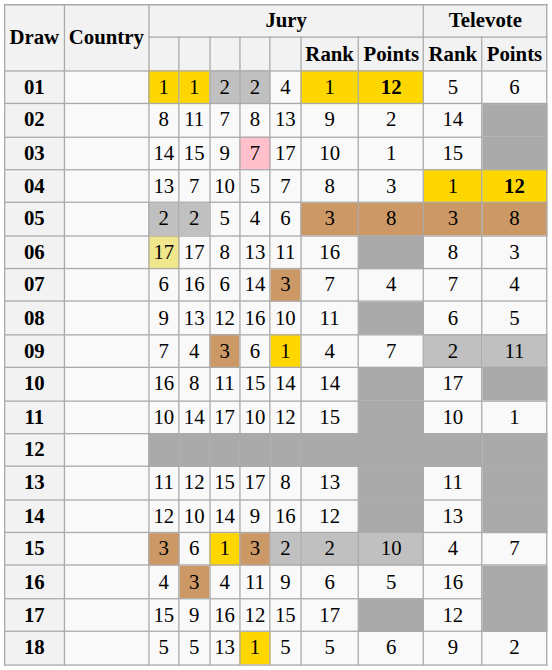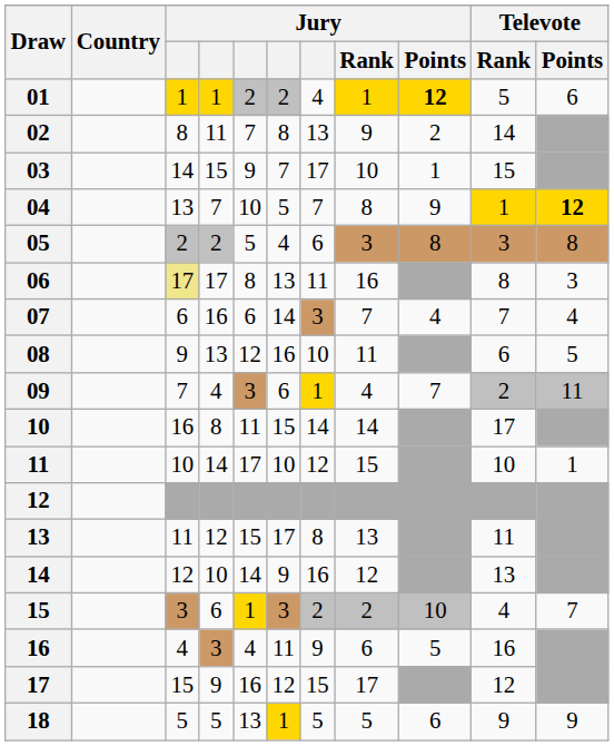03 | column 6: pink background -> no background
04 | Jury / Points: 3 -> 9
18 | Televote / Points: 2 -> 9
